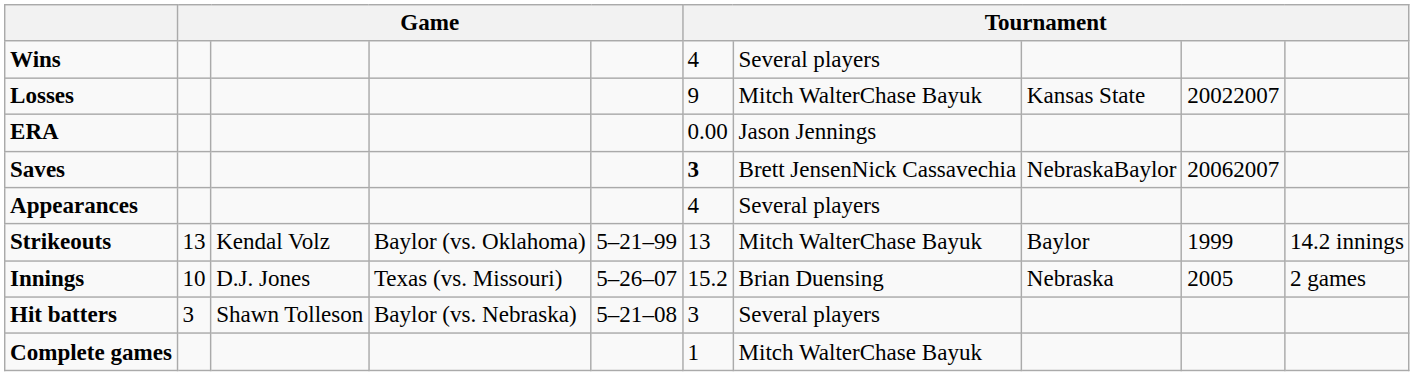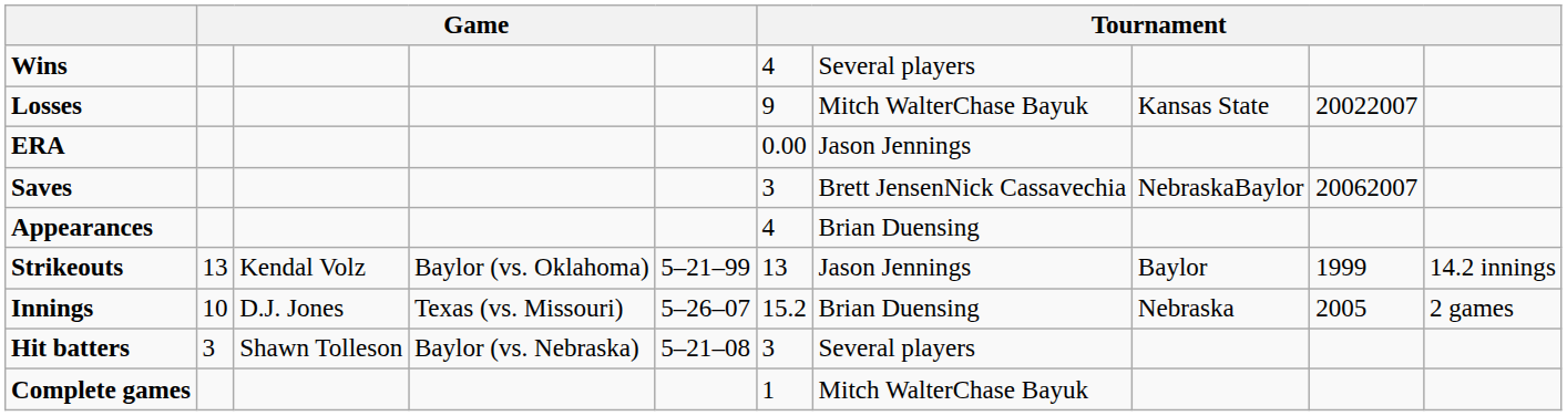Saves | column 6: bold -> normal
Appearances | column 7: Several players -> Brian Duensing
Strikeouts | column 7: Mitch WalterChase Bayuk -> Jason Jennings
